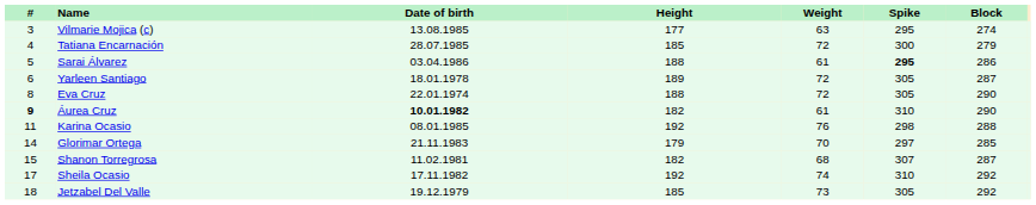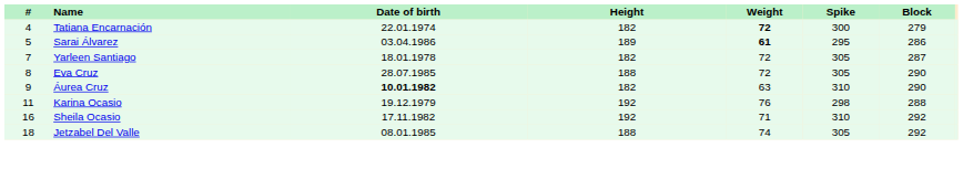- row: 3 | Vilmarie Mojica (c) | 13.08.1985 | 177 | 63 | 295 | 274
Tatiana Encarnación | Date of birth: 28.07.1985 -> 22.01.1974
Tatiana Encarnación | Height: 185 -> 182
Tatiana Encarnación | Weight: normal -> bold
Sarai Álvarez | Height: 188 -> 189
Sarai Álvarez | Weight: normal -> bold
Sarai Álvarez | Spike: bold -> normal
Yarleen Santiago | #: 6 -> 7
Yarleen Santiago | Height: 189 -> 182
Eva Cruz | Date of birth: 22.01.1974 -> 28.07.1985
Áurea Cruz | #: bold -> normal
Áurea Cruz | Weight: 61 -> 63
Karina Ocasio | Date of birth: 08.01.1985 -> 19.12.1979
- row: 14 | Glorimar Ortega | 21.11.1983 | 179 | 70 | 297 | 285
- row: 15 | Shanon Torregrosa | 11.02.1981 | 182 | 68 | 307 | 287
Sheila Ocasio | #: 17 -> 16
Sheila Ocasio | Weight: 74 -> 71
Jetzabel Del Valle | Date of birth: 19.12.1979 -> 08.01.1985
Jetzabel Del Valle | Height: 185 -> 188
Jetzabel Del Valle | Weight: 73 -> 74
